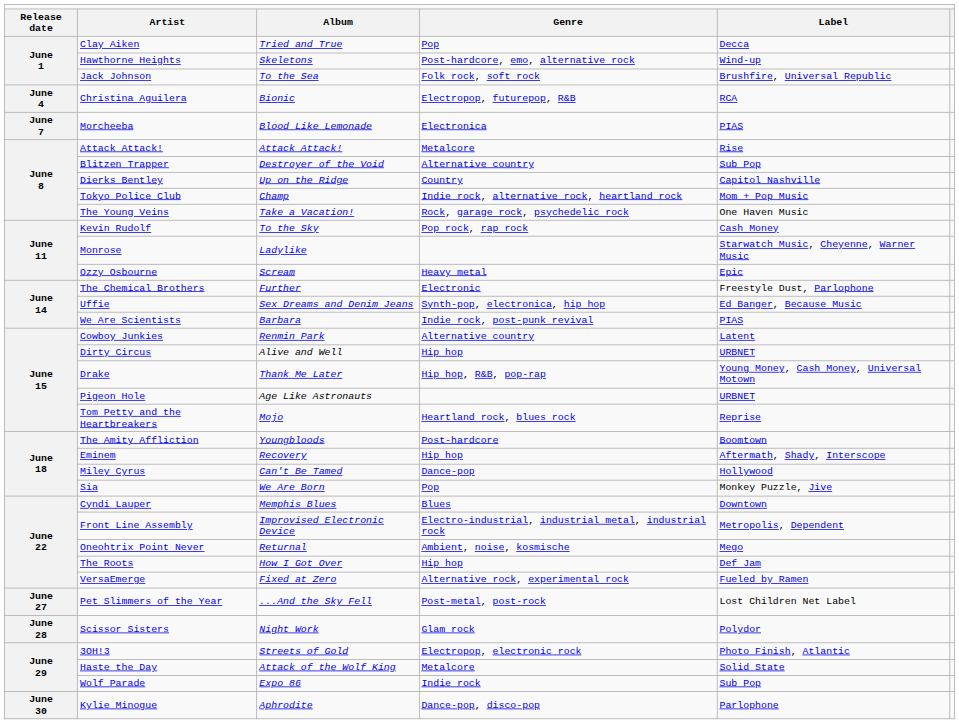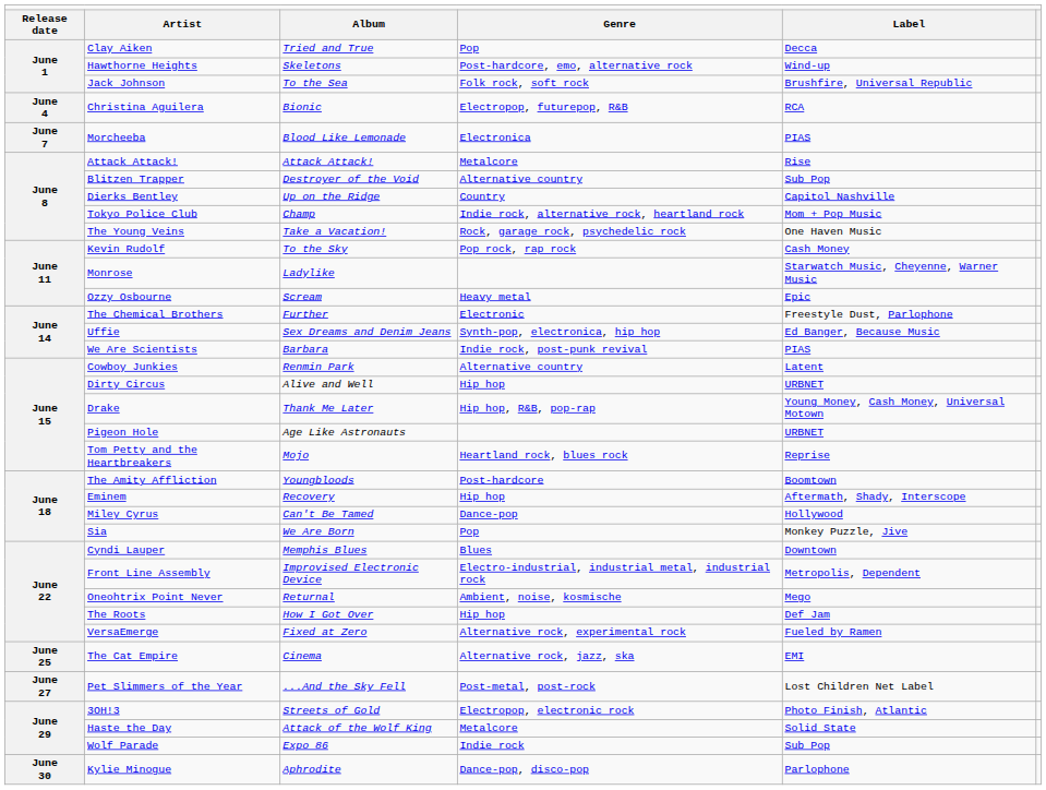+ row: June 25 | The Cat Empire | Cinema | Alternative rock, jazz, ska | EMI
- row: June 28 | Scissor Sisters | Night Work | Glam rock | Polydor
